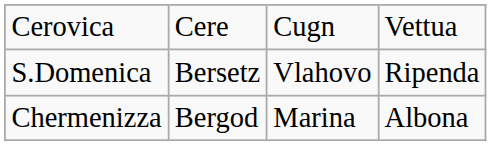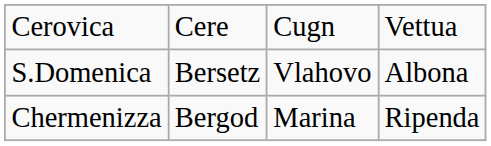S.Domenica | column 4: Ripenda -> Albona
Chermenizza | column 4: Albona -> Ripenda
